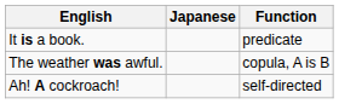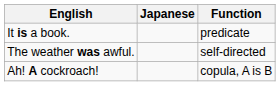The weather was awful. | Function: copula, A is B -> self‑directed
Ah! A cockroach! | Function: self‑directed -> copula, A is B
